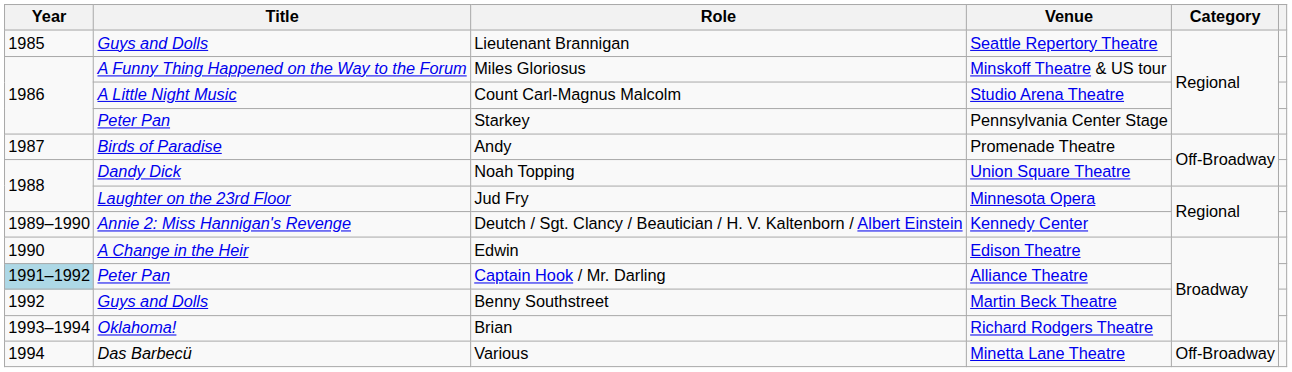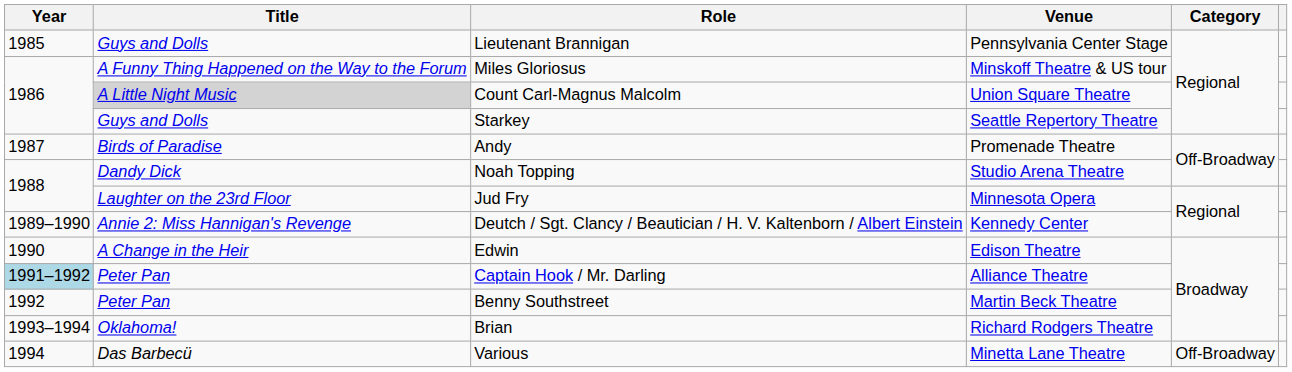Lieutenant Brannigan | Venue: Seattle Repertory Theatre -> Pennsylvania Center Stage
Count Carl-Magnus Malcolm | Title: no background -> lightgrey background
Count Carl-Magnus Malcolm | Venue: Studio Arena Theatre -> Union Square Theatre
Starkey | Title: Peter Pan -> Guys and Dolls
Starkey | Venue: Pennsylvania Center Stage -> Seattle Repertory Theatre
Noah Topping | Venue: Union Square Theatre -> Studio Arena Theatre
Benny Southstreet | Title: Guys and Dolls -> Peter Pan
